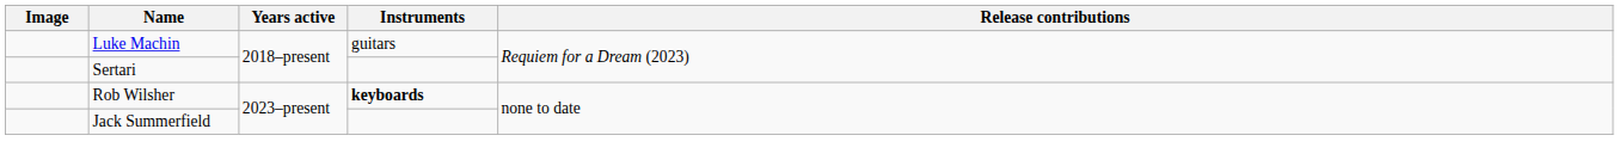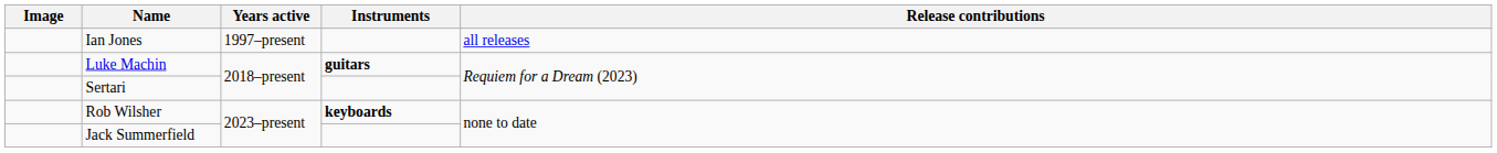+ row: Ian Jones | 1997–present | all releases
Luke Machin | Instruments: normal -> bold
